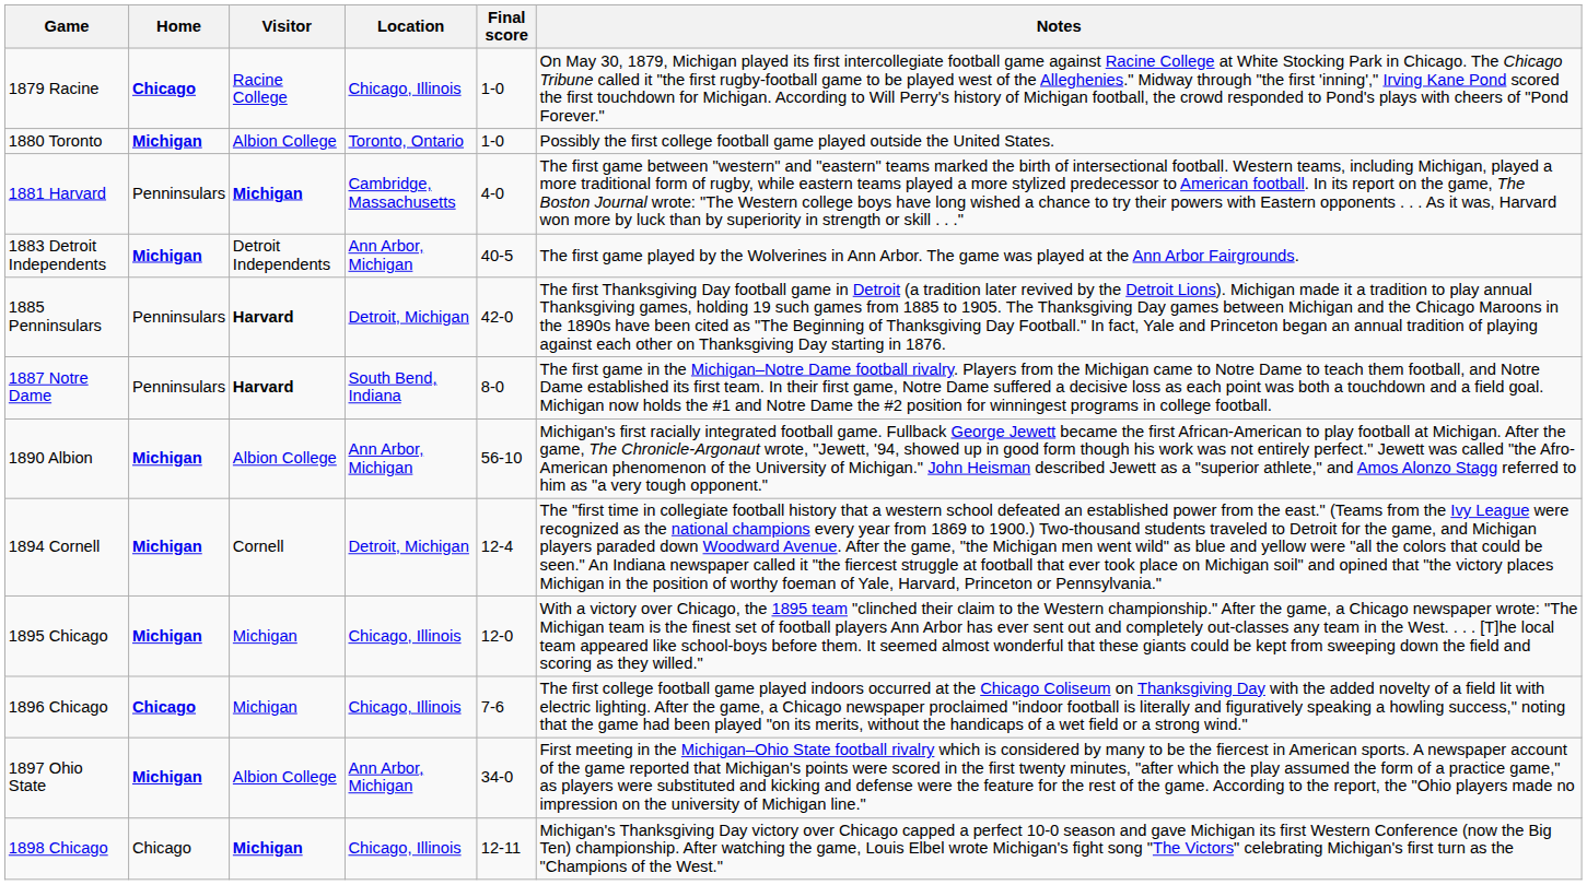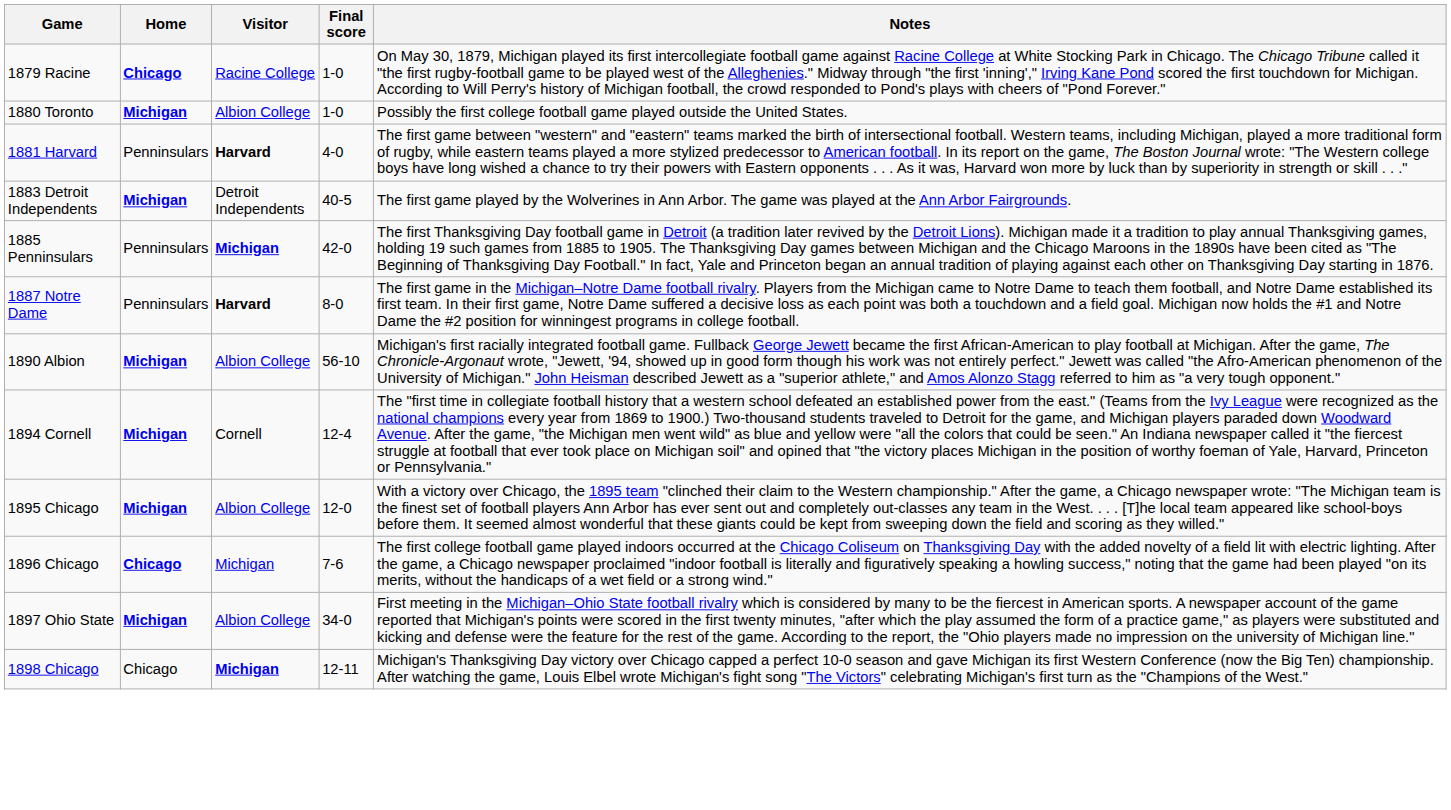- column: Location | Chicago, Illinois | Toronto, Ontario | Cambridge, Massachusetts | Ann Arbor, Michigan | Detroit, Michigan | South Bend, Indiana | Ann Arbor, Michigan | Detroit, Michigan | Chicago, Illinois | Chicago, Illinois | Ann Arbor, Michigan | Chicago, Illinois
1881 Harvard | Visitor: Michigan -> Harvard
1885 Penninsulars | Visitor: Harvard -> Michigan
1895 Chicago | Visitor: Michigan -> Albion College
